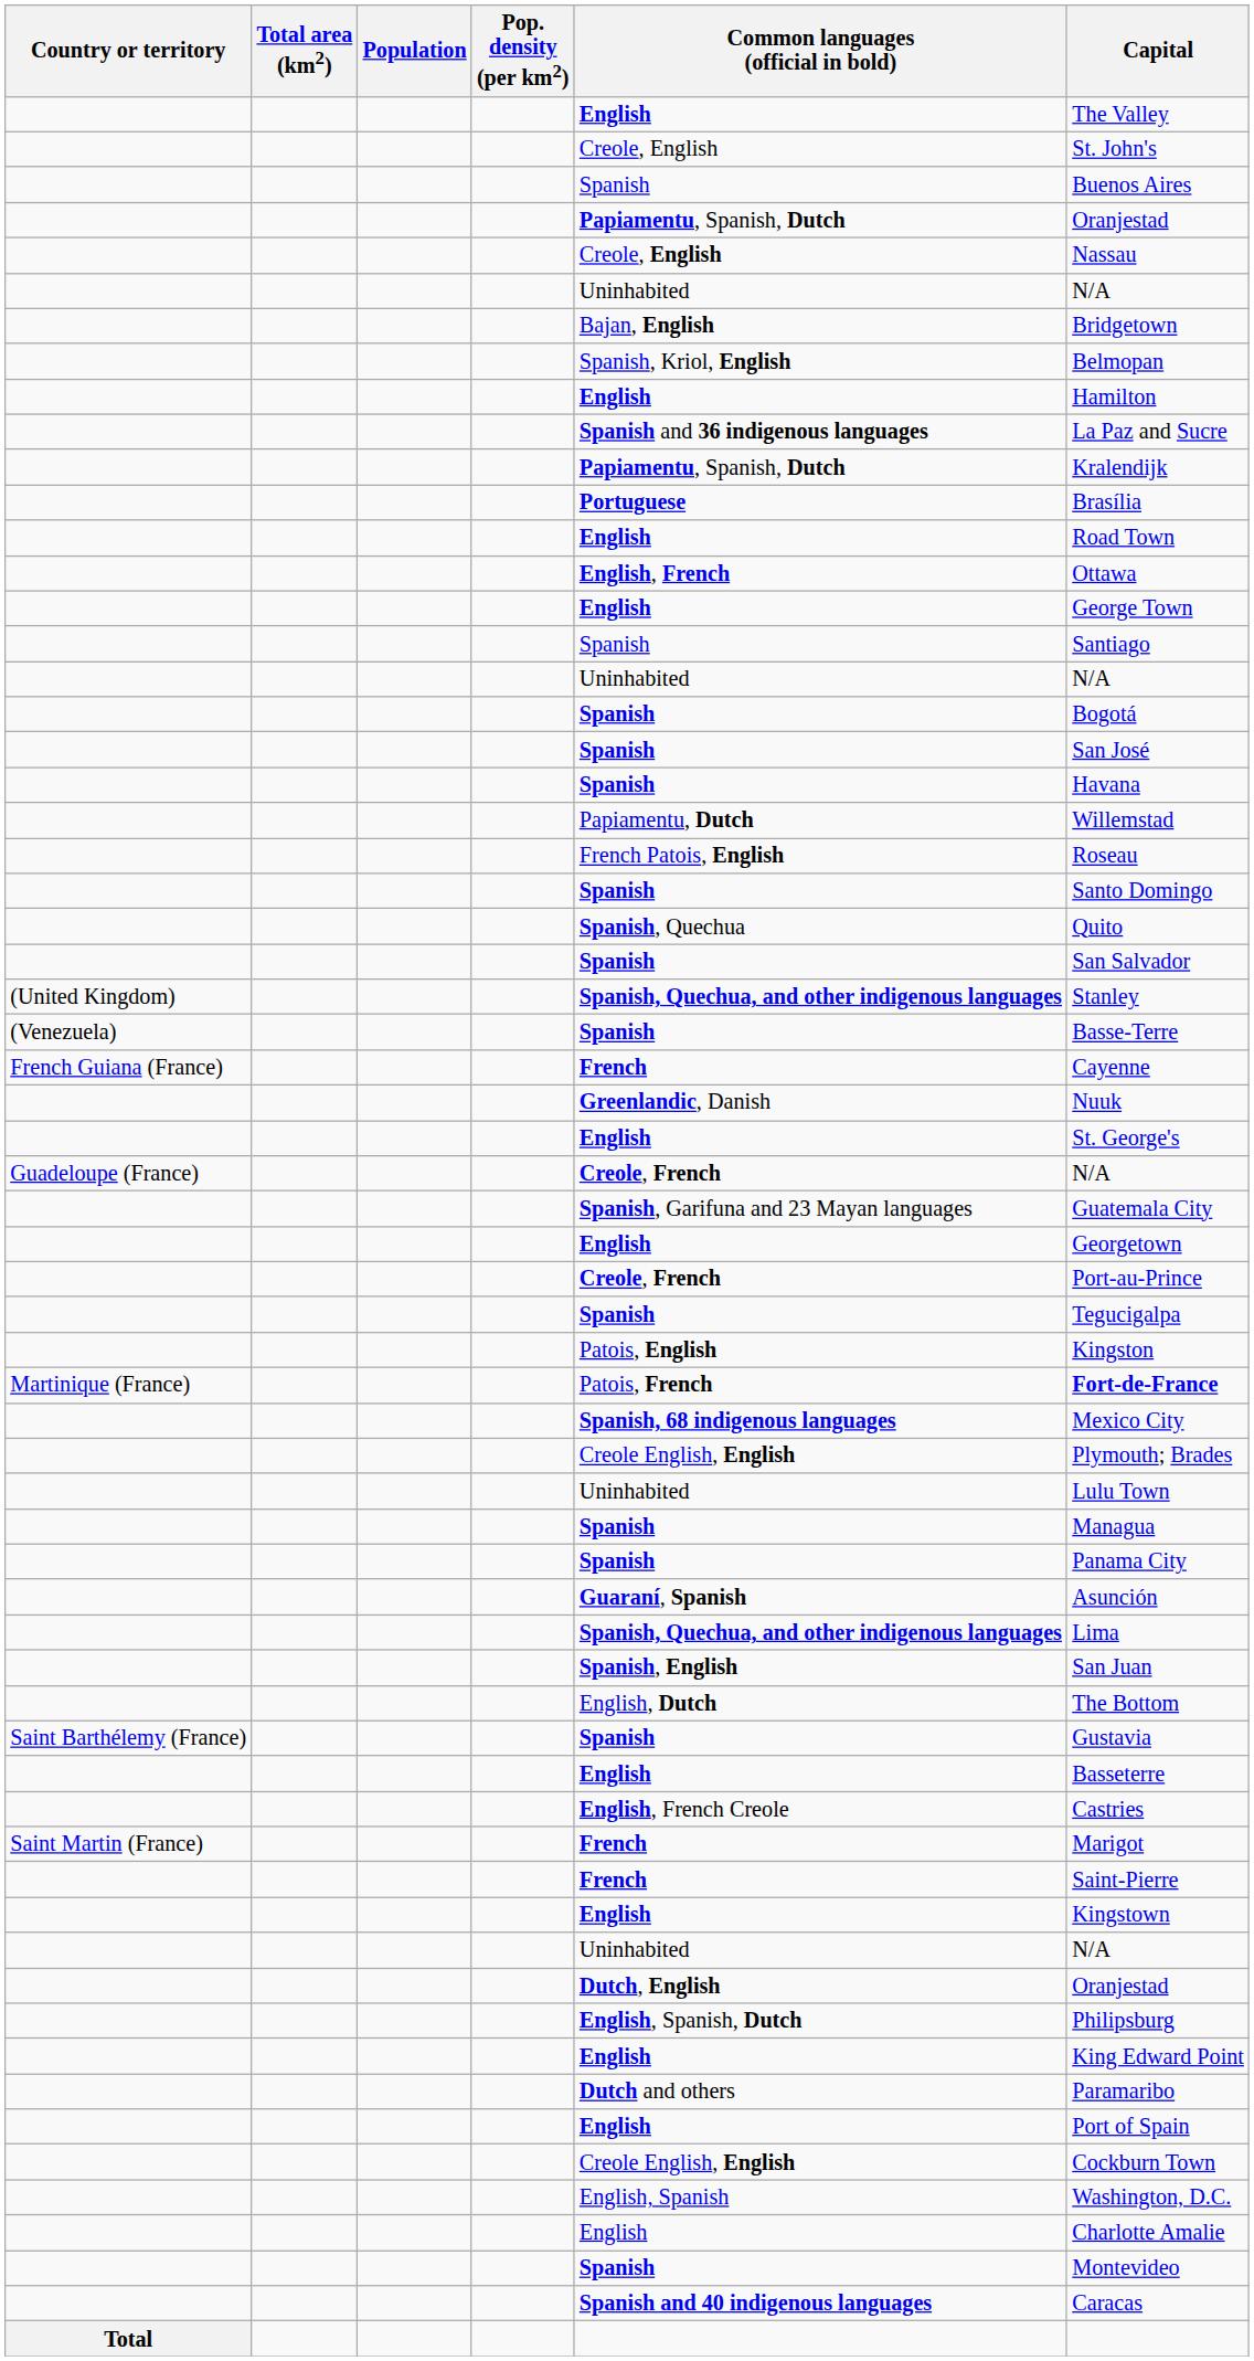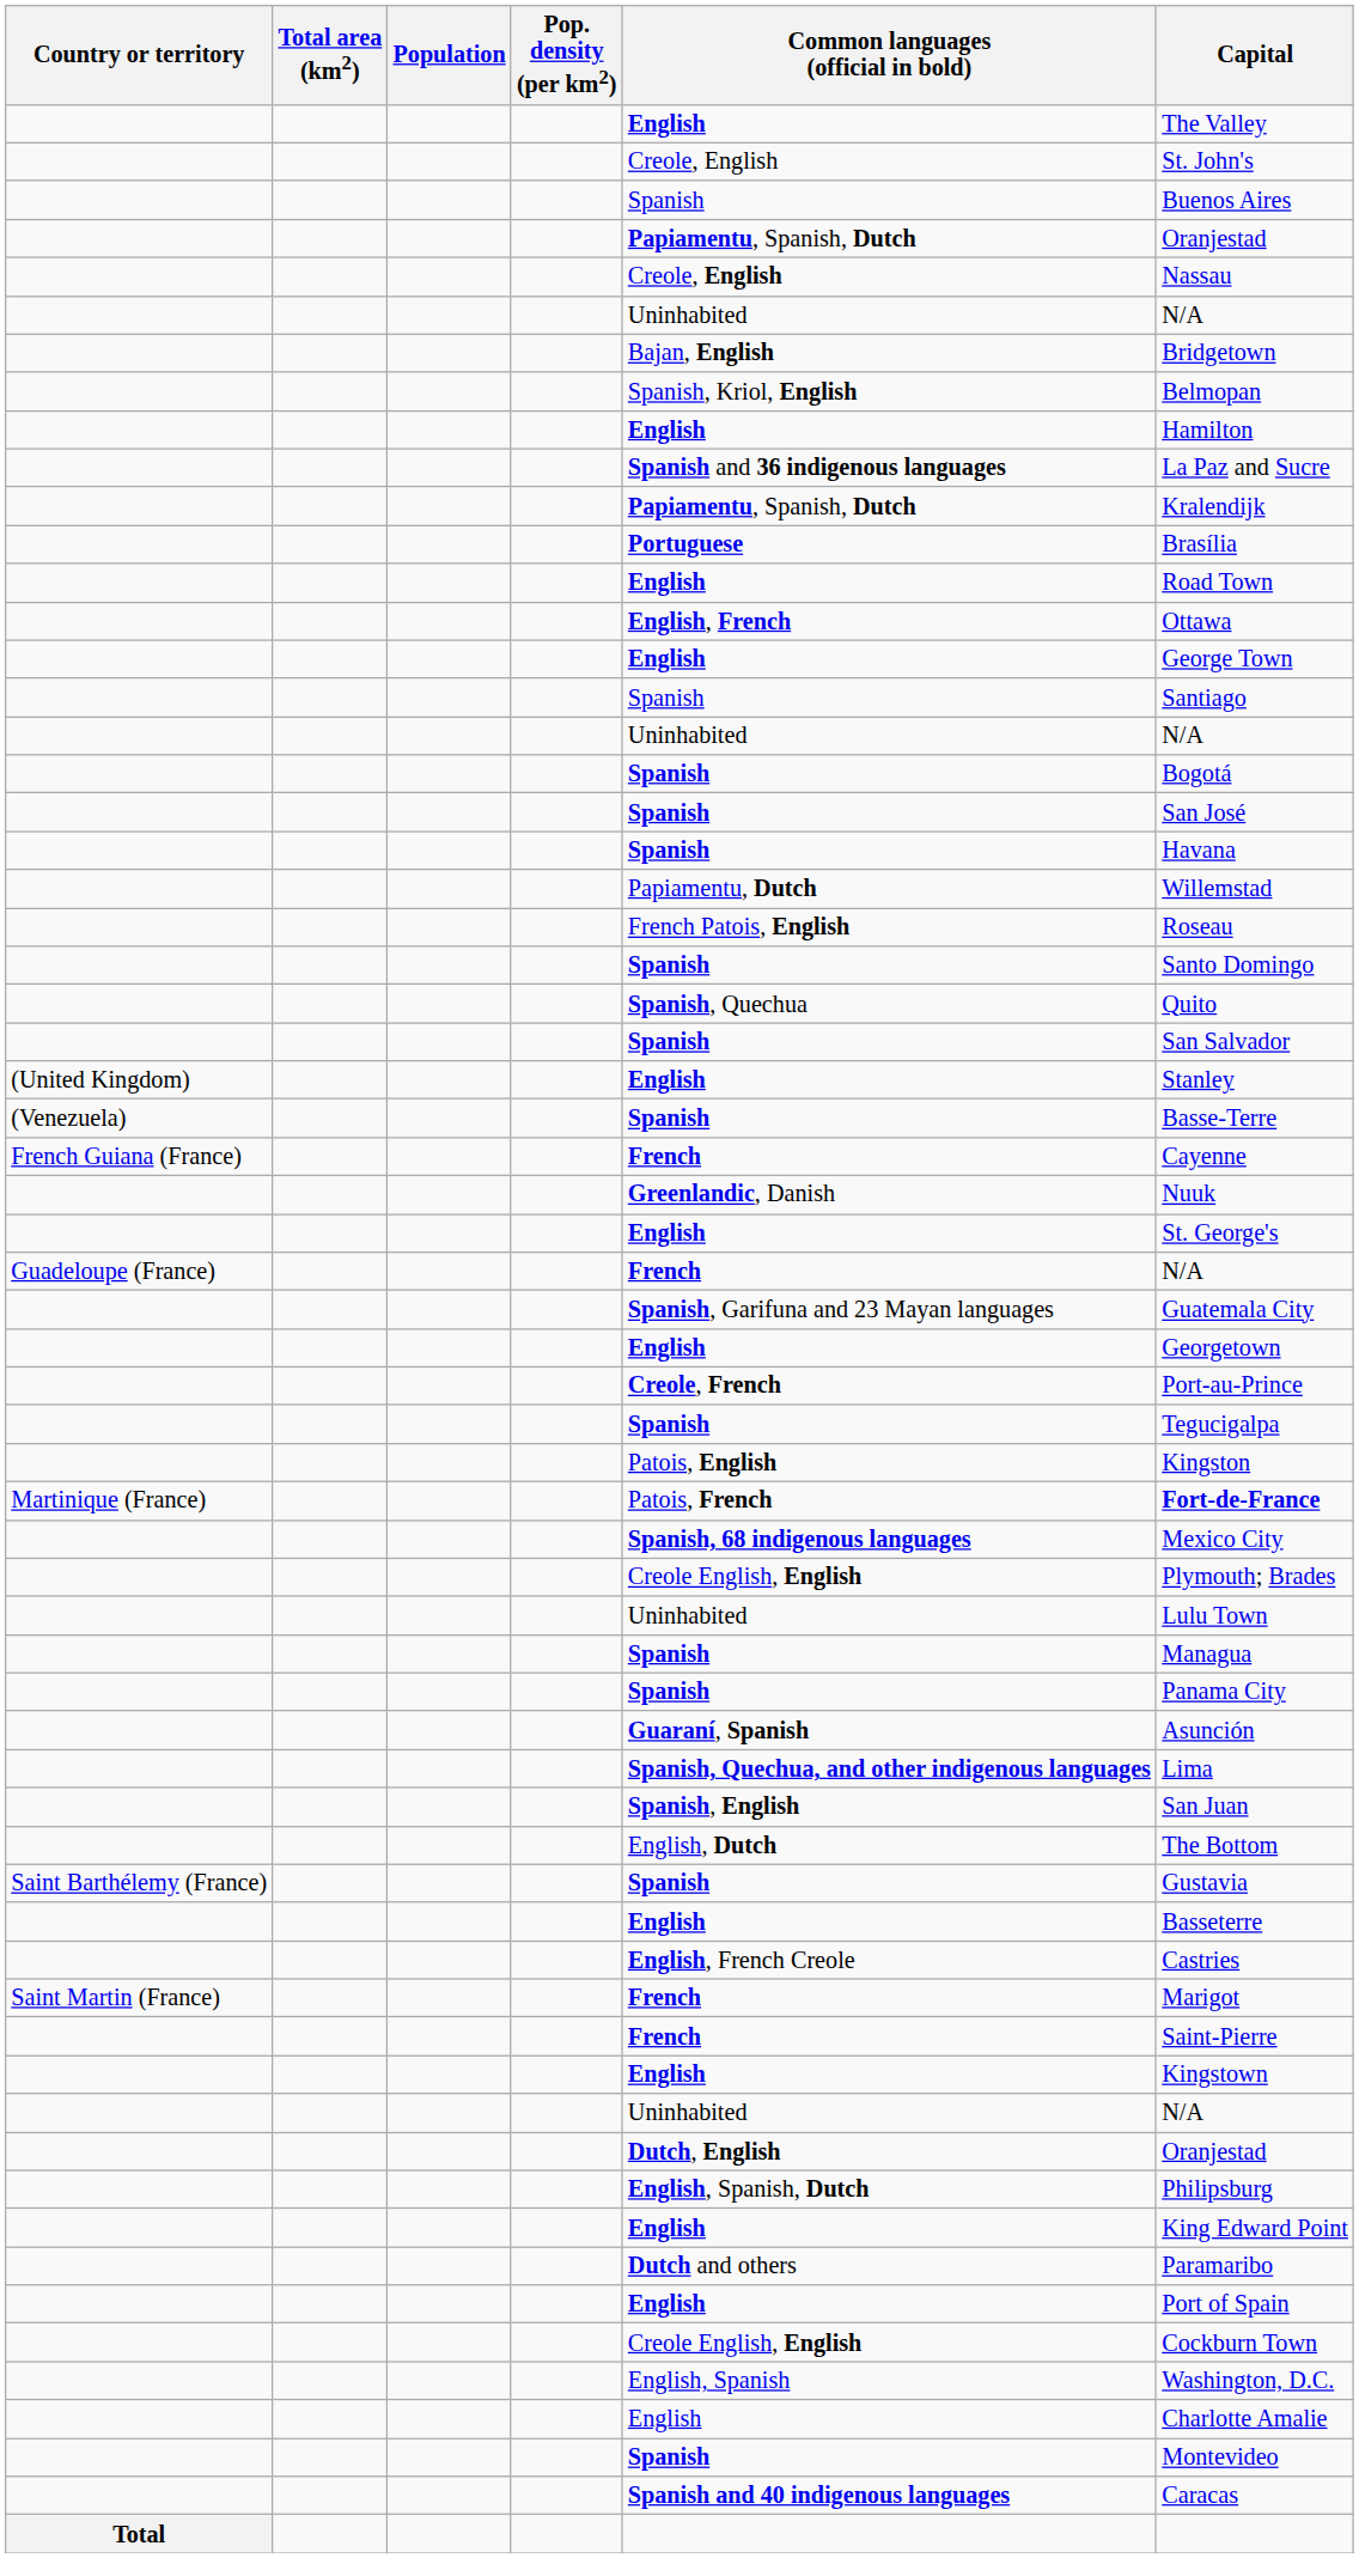(United Kingdom) | Common languages (official in bold): Spanish, Quechua, and other indigenous languages -> English
Guadeloupe (France) | Common languages (official in bold): Creole, French -> French
